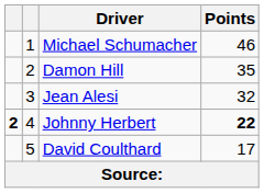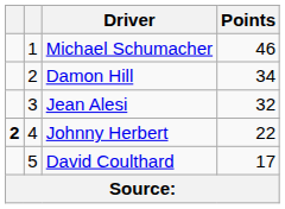Damon Hill | Points: 35 -> 34
Johnny Herbert | Points: bold -> normal
